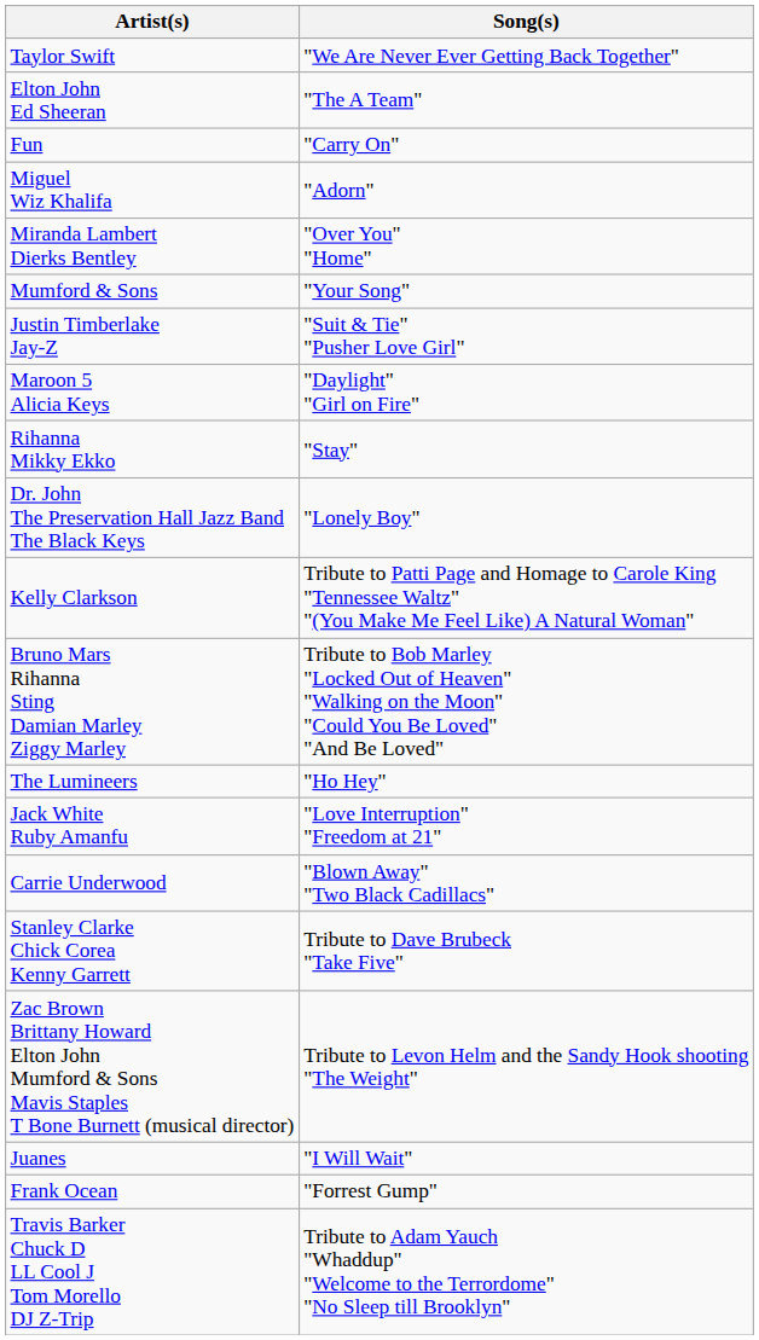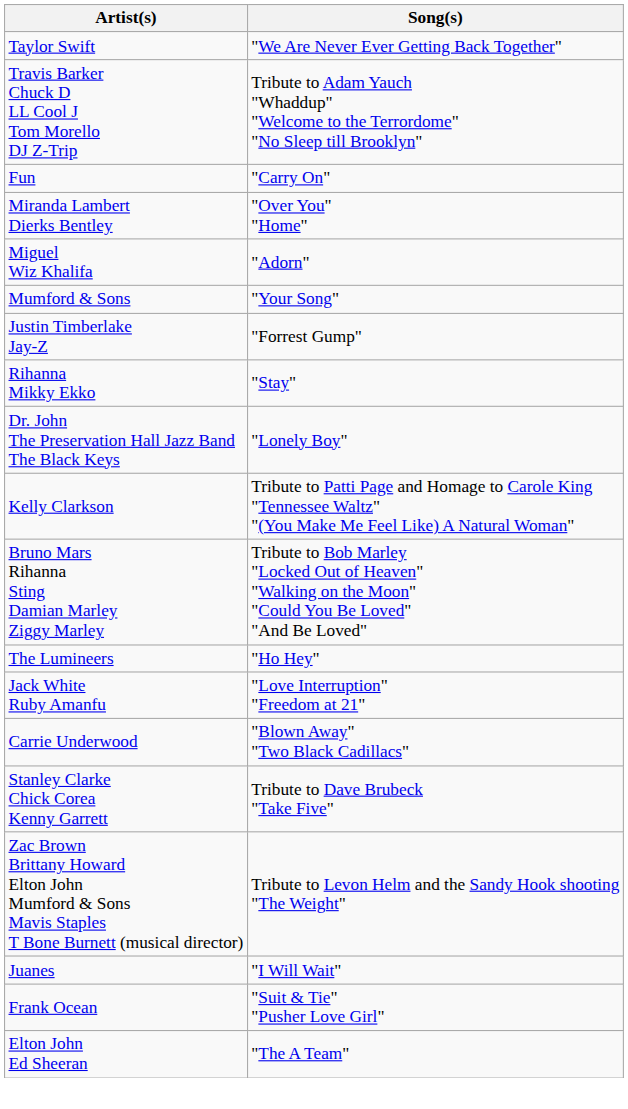rows swapped: Elton John Ed Sheeran <-> Travis Barker Chuck D LL Cool J Tom Morello DJ Z-Trip
rows swapped: Miranda Lambert Dierks Bentley <-> Miguel Wiz Khalifa
Justin Timberlake Jay-Z | Song(s): "Suit & Tie" "Pusher Love Girl" -> "Forrest Gump"
- row: Maroon 5 Alicia Keys | "Daylight" "Girl on Fire"
Frank Ocean | Song(s): "Forrest Gump" -> "Suit & Tie" "Pusher Love Girl"
